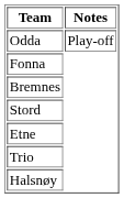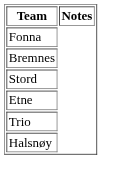- row: Odda | Play-off
